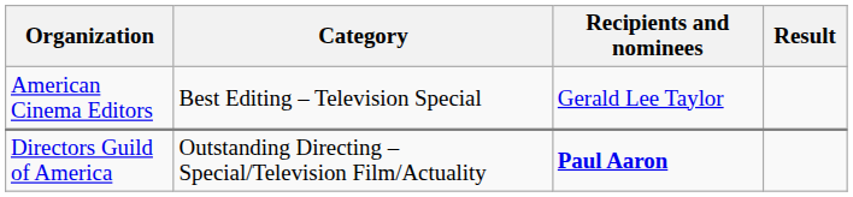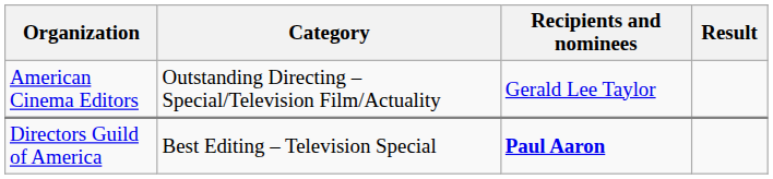American Cinema Editors | Category: Best Editing – Television Special -> Outstanding Directing – Special/Television Film/Actuality
Directors Guild of America | Category: Outstanding Directing – Special/Television Film/Actuality -> Best Editing – Television Special
